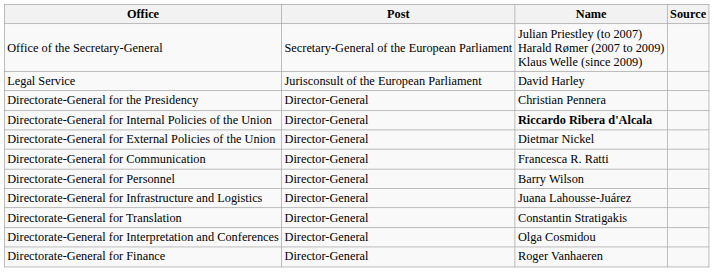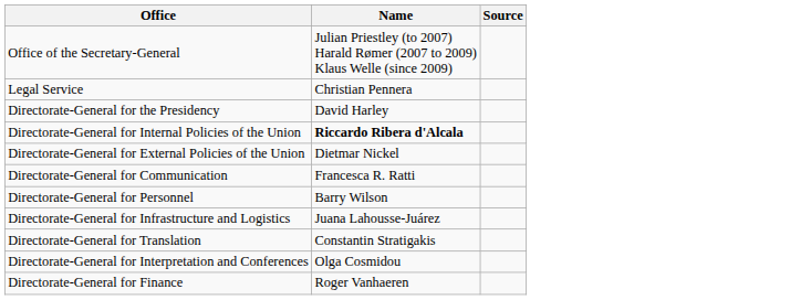- column: Post | Secretary-General of the European Parliament | Jurisconsult of the European Parliament | Director-General | Director-General | Director-General | Director-General | Director-General | Director-General | Director-General | Director-General | Director-General
Legal Service | Name: David Harley -> Christian Pennera
Directorate-General for the Presidency | Name: Christian Pennera -> David Harley
